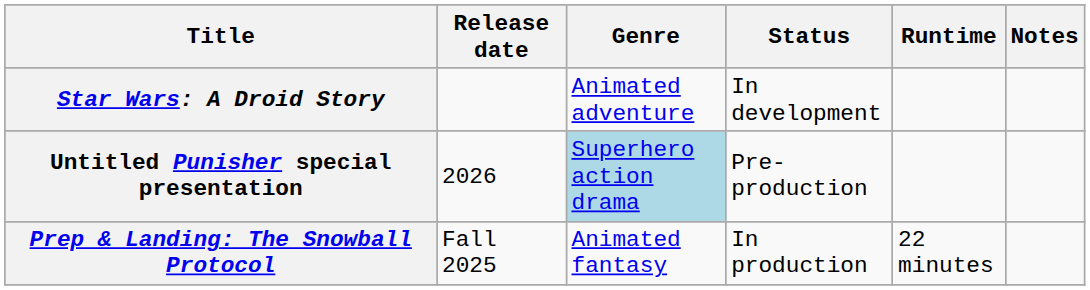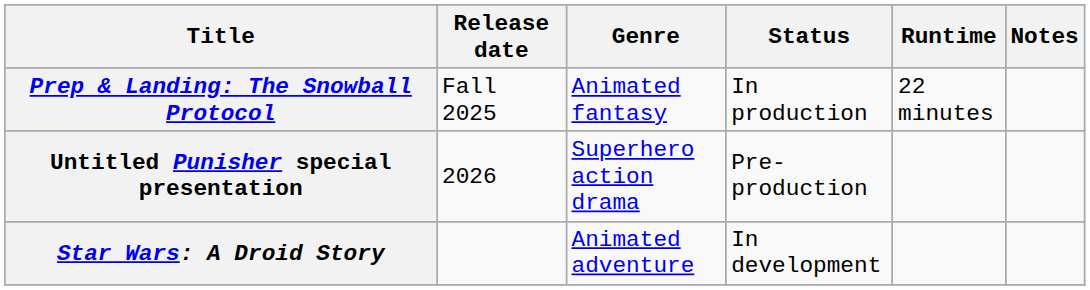rows swapped: Prep & Landing: The Snowball Protocol <-> Star Wars: A Droid Story
Untitled Punisher special presentation | Genre: lightblue background -> no background
